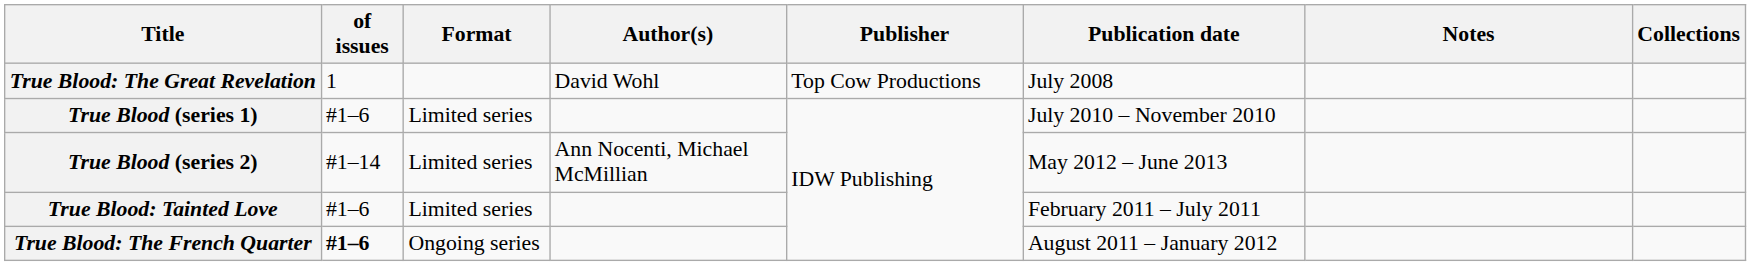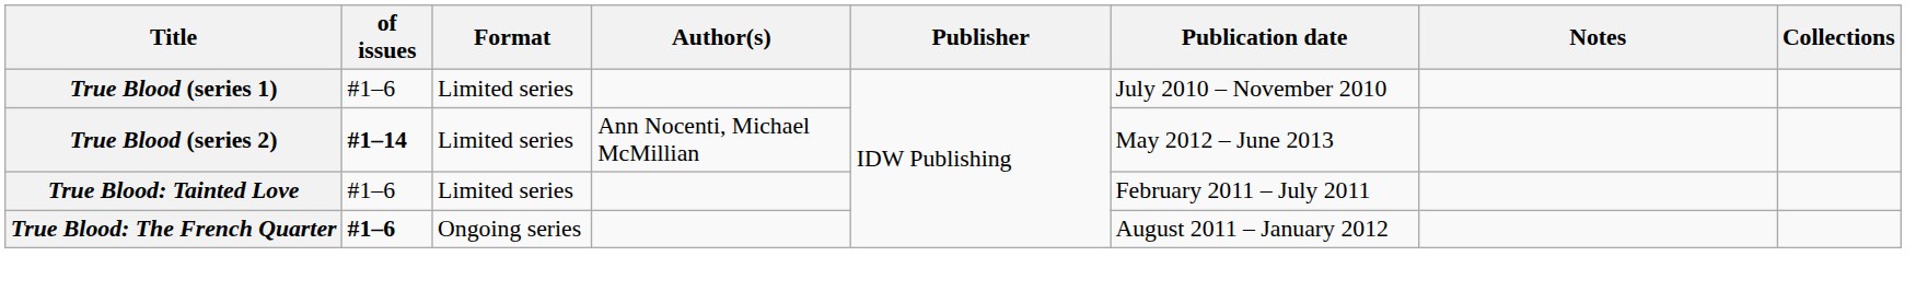- row: True Blood: The Great Revelation | 1 | David Wohl | Top Cow Productions | July 2008
True Blood (series 2) | of issues: normal -> bold
